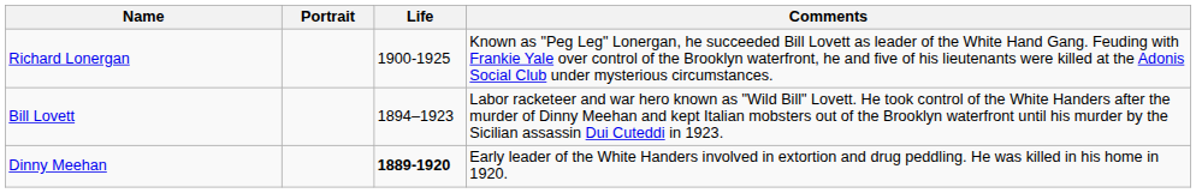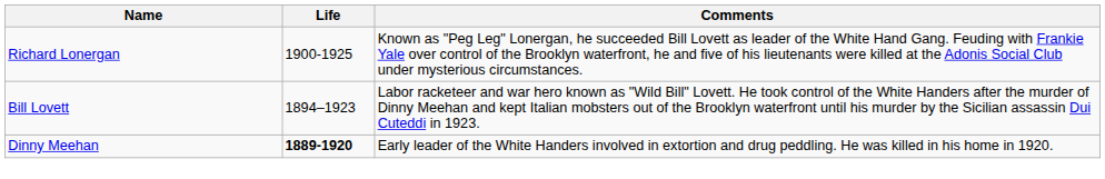- column: Portrait
